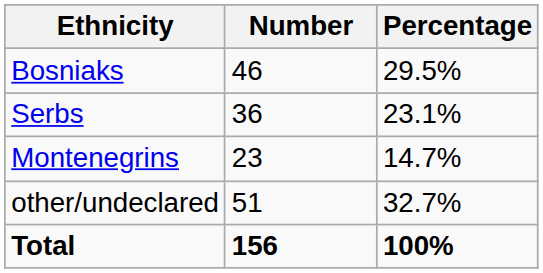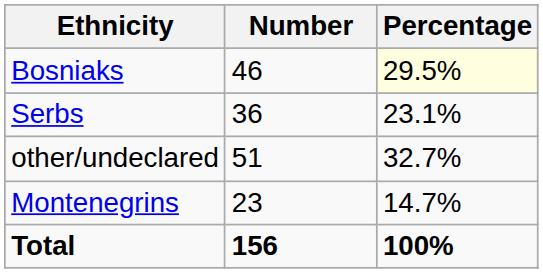Bosniaks | Percentage: no background -> lightyellow background
rows swapped: Montenegrins <-> other/undeclared
